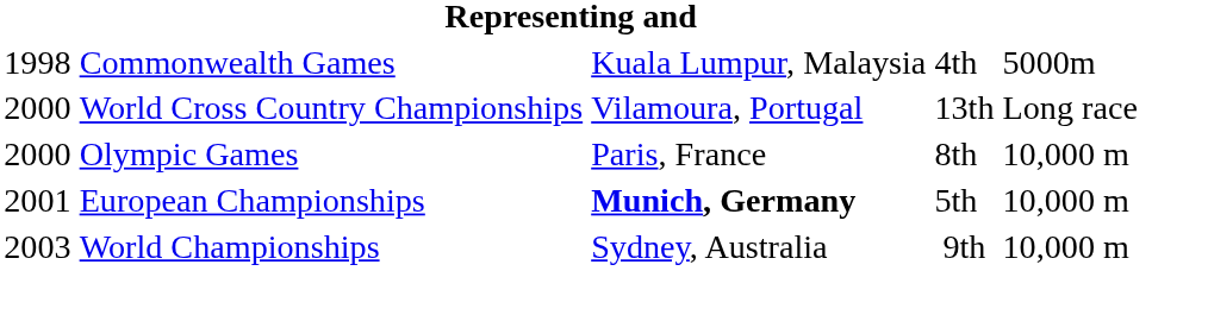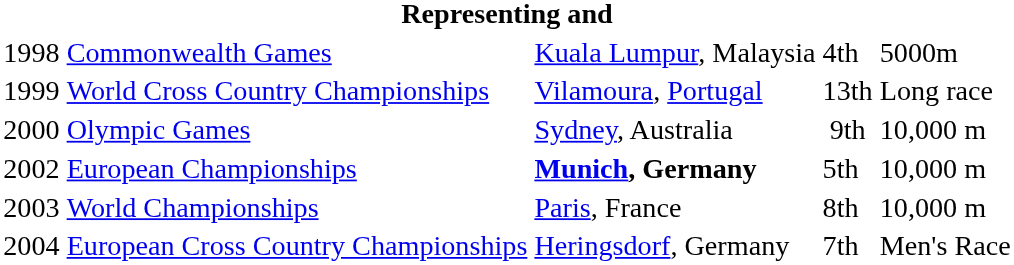World Cross Country Championships | column 1: 2000 -> 1999
Olympic Games | column 3: Paris, France -> Sydney, Australia
Olympic Games | column 4: 8th -> 9th
European Championships | column 1: 2001 -> 2002
World Championships | column 3: Sydney, Australia -> Paris, France
World Championships | column 4: 9th -> 8th
+ row: 2004 | European Cross Country Championships | Heringsdorf, Germany | 7th | Men's Race
